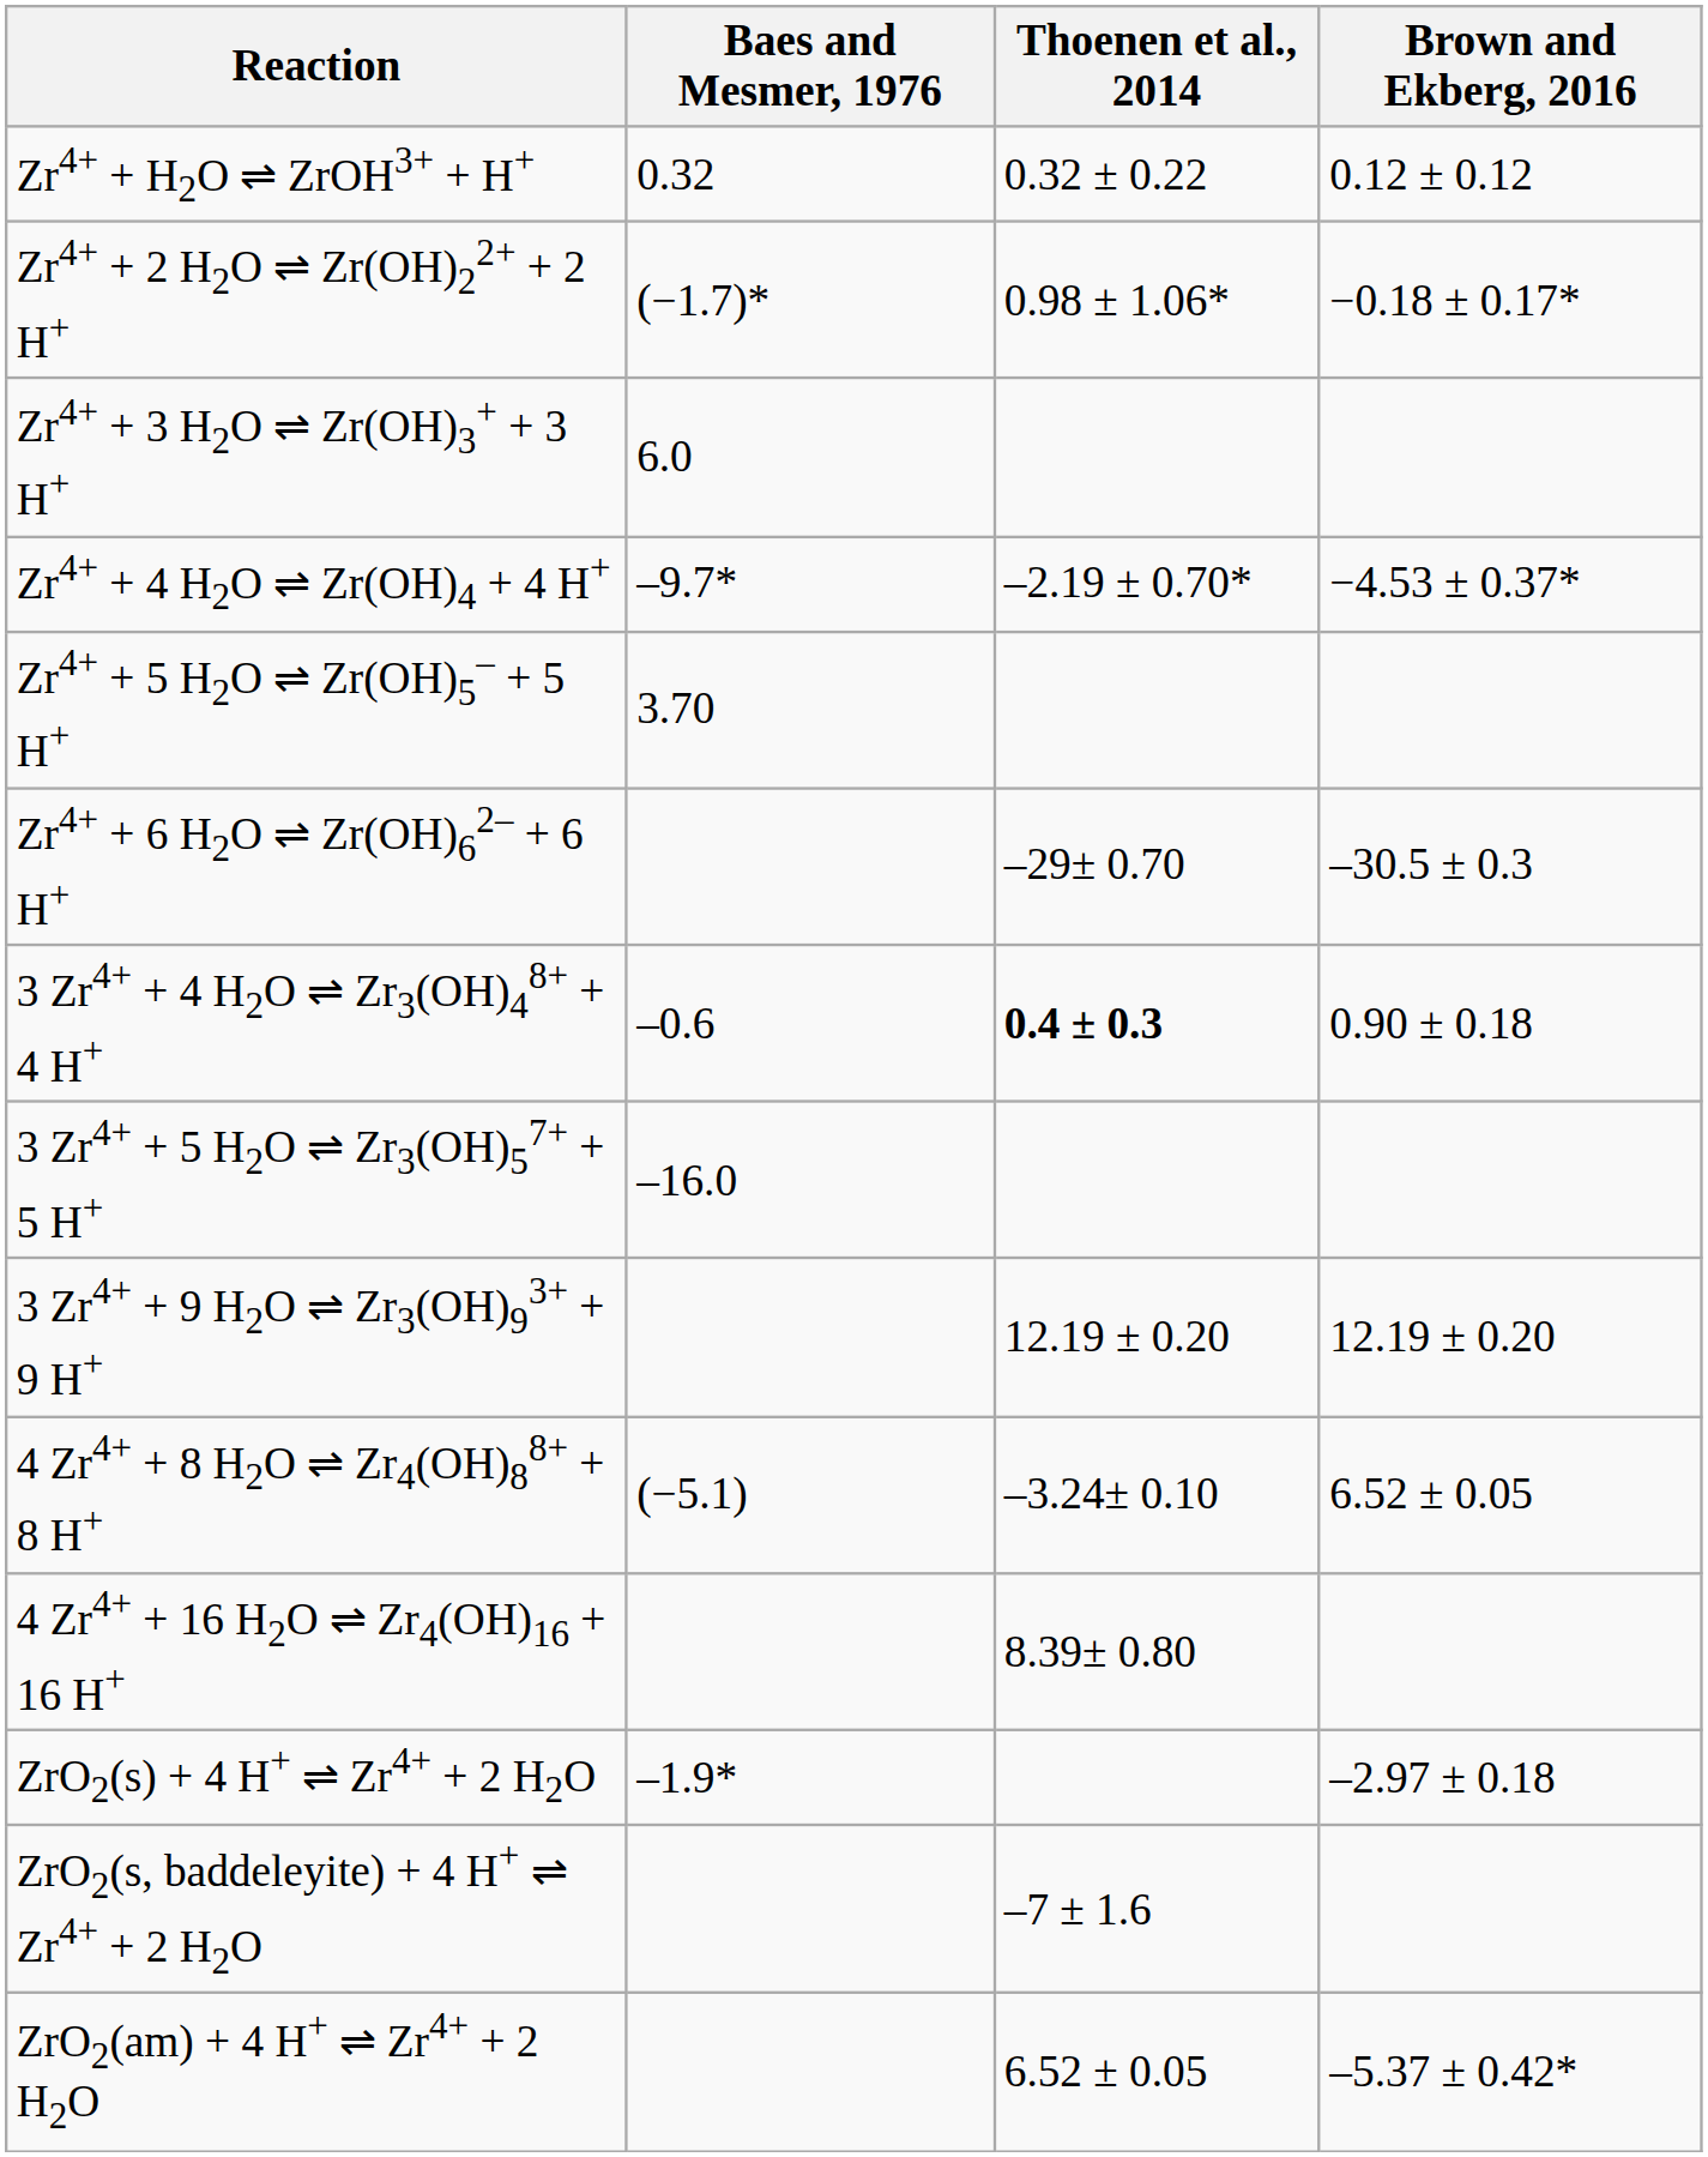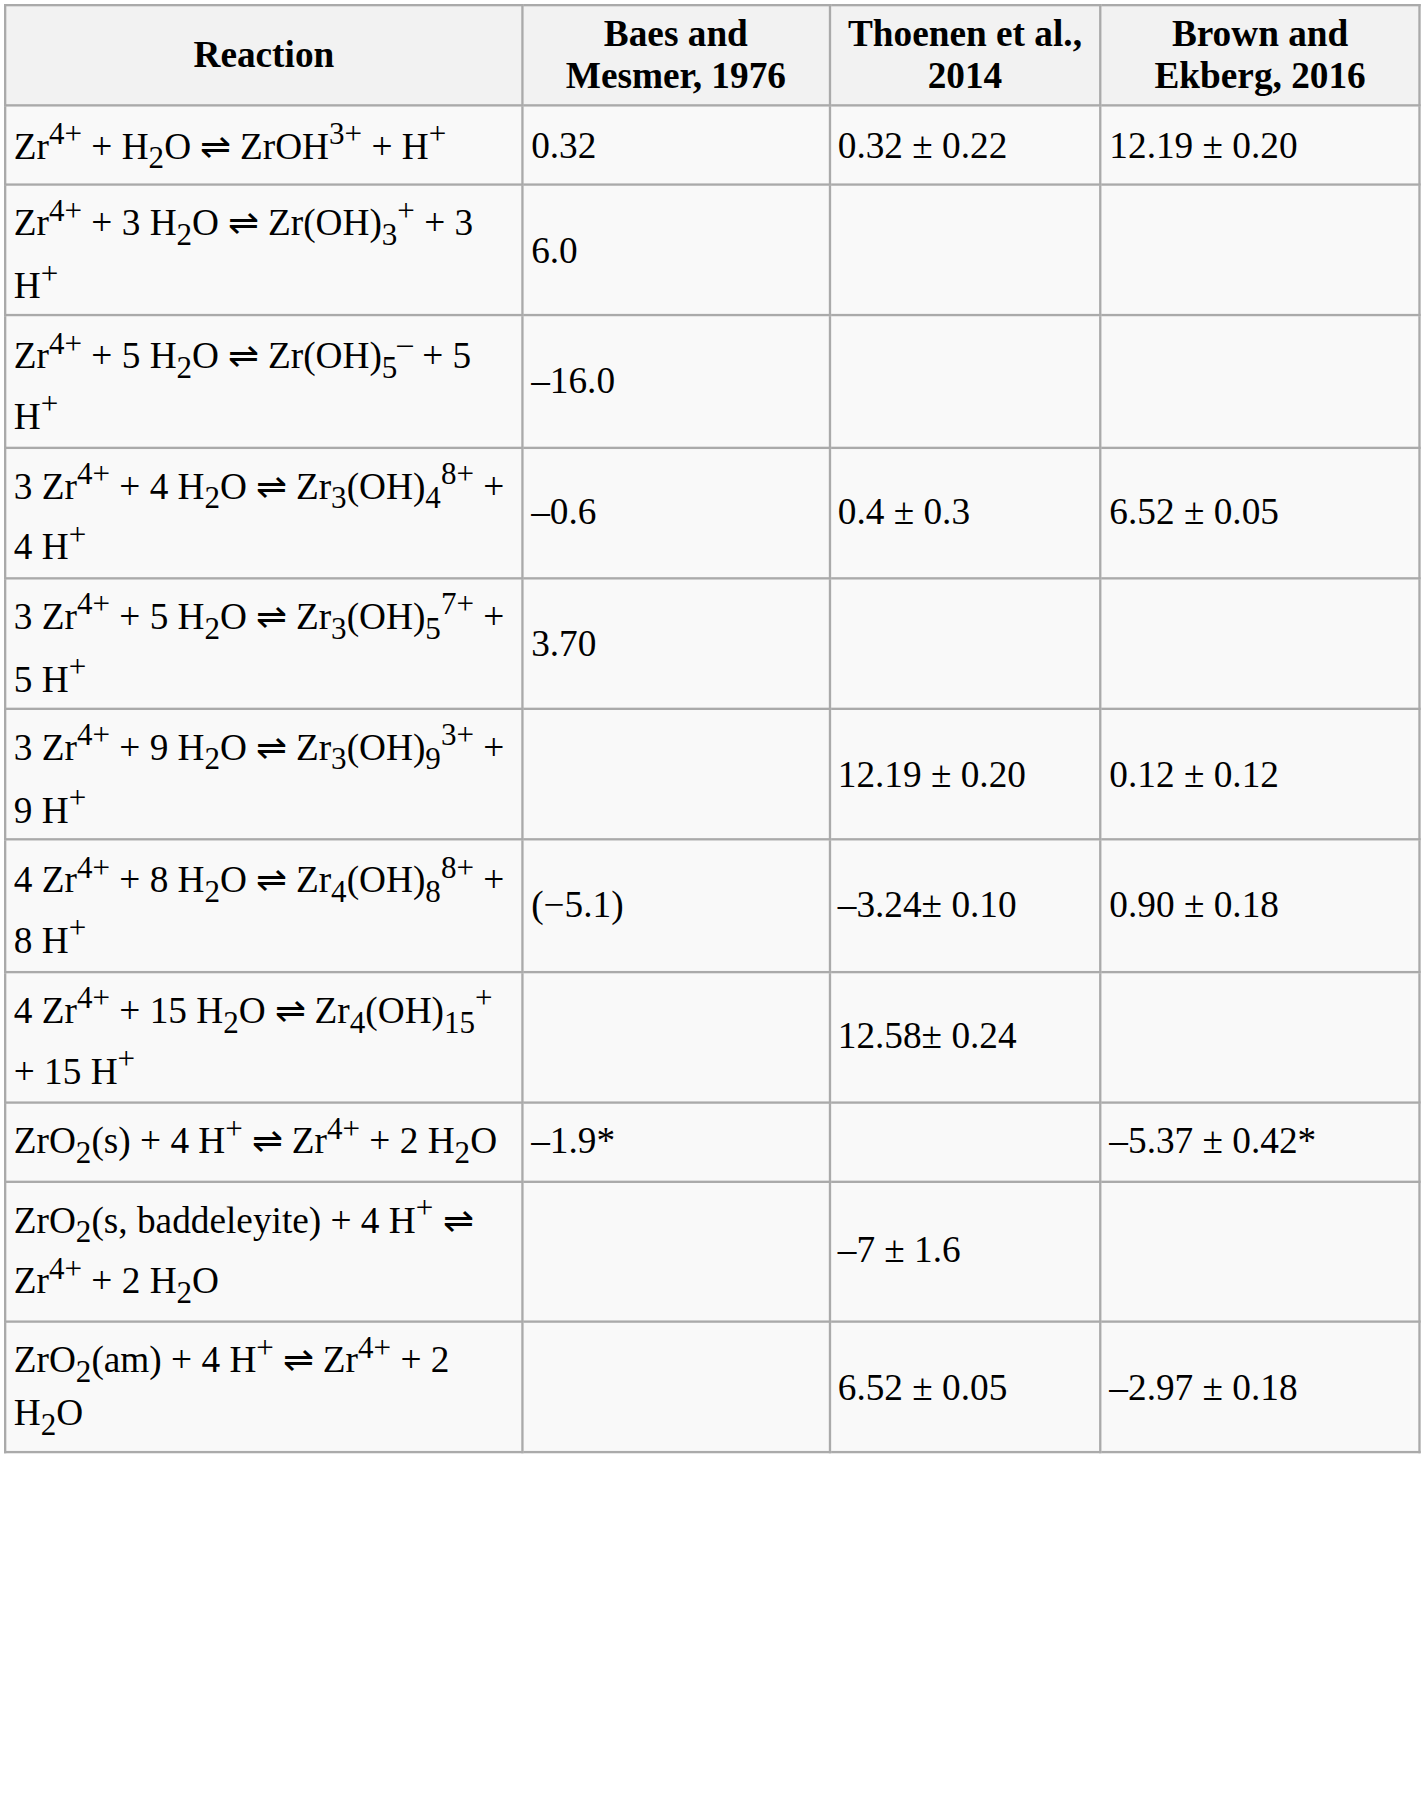Zr4+ + H2O ⇌ ZrOH3+ + H+ | Brown and Ekberg, 2016: 0.12 ± 0.12 -> 12.19 ± 0.20
- row: Zr4+ + 2 H2O ⇌ Zr(OH)22+ + 2 H+ | (−1.7)* | 0.98 ± 1.06* | −0.18 ± 0.17*
- row: Zr4+ + 4 H2O ⇌ Zr(OH)4 + 4 H+ | –9.7* | –2.19 ± 0.70* | −4.53 ± 0.37*
Zr4+ + 5 H2O ⇌ Zr(OH)5– + 5 H+ | Baes and Mesmer, 1976: 3.70 -> –16.0
- row: Zr4+ + 6 H2O ⇌ Zr(OH)62– + 6 H+ | –29± 0.70 | –30.5 ± 0.3
3 Zr4+ + 4 H2O ⇌ Zr3(OH)48+ + 4 H+ | Thoenen et al., 2014: bold -> normal
3 Zr4+ + 4 H2O ⇌ Zr3(OH)48+ + 4 H+ | Brown and Ekberg, 2016: 0.90 ± 0.18 -> 6.52 ± 0.05
3 Zr4+ + 5 H2O ⇌ Zr3(OH)57+ + 5 H+ | Baes and Mesmer, 1976: –16.0 -> 3.70
3 Zr4+ + 9 H2O ⇌ Zr3(OH)93+ + 9 H+ | Brown and Ekberg, 2016: 12.19 ± 0.20 -> 0.12 ± 0.12
4 Zr4+ + 8 H2O ⇌ Zr4(OH)88+ + 8 H+ | Brown and Ekberg, 2016: 6.52 ± 0.05 -> 0.90 ± 0.18
+ row: 4 Zr4+ + 15 H2O ⇌ Zr4(OH)15+ + 15 H+ | 12.58± 0.24
- row: 4 Zr4+ + 16 H2O ⇌ Zr4(OH)16 + 16 H+ | 8.39± 0.80
ZrO2(s) + 4 H+ ⇌ Zr4+ + 2 H2O | Brown and Ekberg, 2016: –2.97 ± 0.18 -> –5.37 ± 0.42*
ZrO2(am) + 4 H+ ⇌ Zr4+ + 2 H2O | Brown and Ekberg, 2016: –5.37 ± 0.42* -> –2.97 ± 0.18
